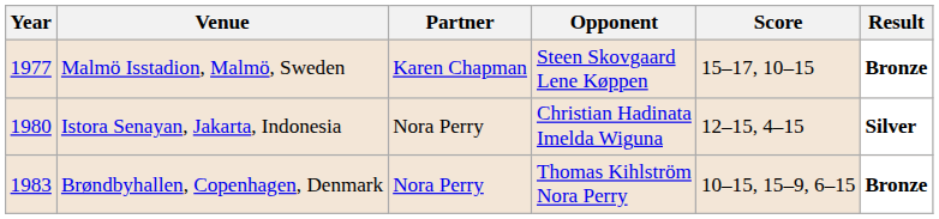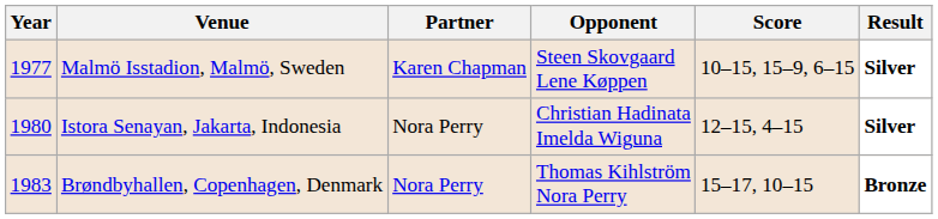Malmö Isstadion, Malmö, Sweden | Score: 15–17, 10–15 -> 10–15, 15–9, 6–15
Malmö Isstadion, Malmö, Sweden | Result: Bronze -> Silver
Brøndbyhallen, Copenhagen, Denmark | Score: 10–15, 15–9, 6–15 -> 15–17, 10–15
